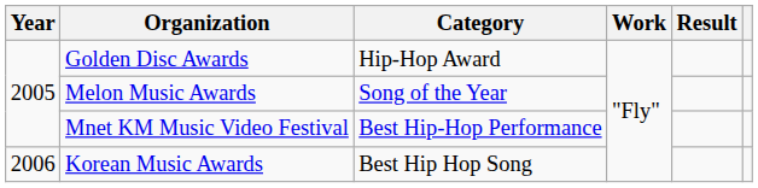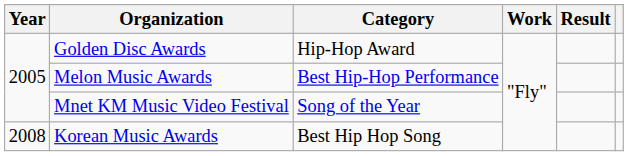Melon Music Awards | Category: Song of the Year -> Best Hip-Hop Performance
Mnet KM Music Video Festival | Category: Best Hip-Hop Performance -> Song of the Year
Korean Music Awards | Year: 2006 -> 2008
